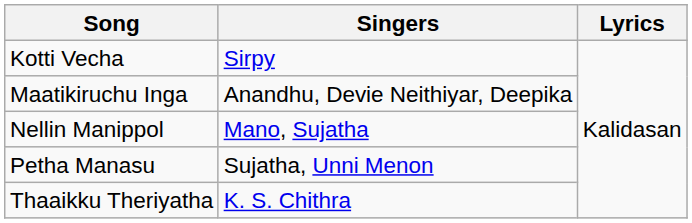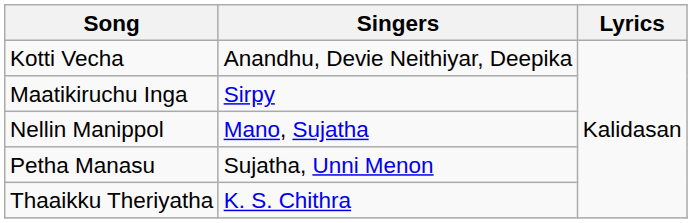Kotti Vecha | Singers: Sirpy -> Anandhu, Devie Neithiyar, Deepika
Maatikiruchu Inga | Singers: Anandhu, Devie Neithiyar, Deepika -> Sirpy
